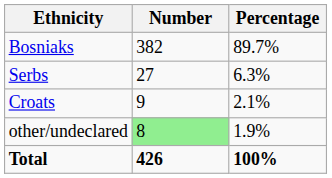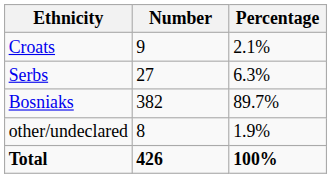rows swapped: Bosniaks <-> Croats
other/undeclared | Number: lightgreen background -> no background
